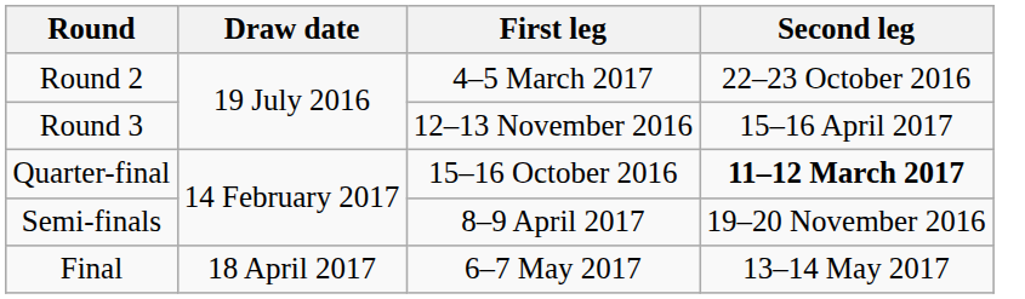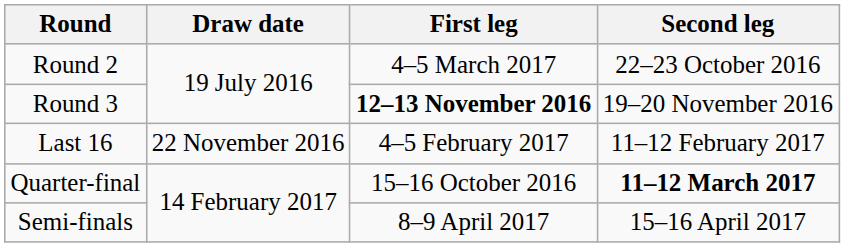Round 3 | First leg: normal -> bold
Round 3 | Second leg: 15–16 April 2017 -> 19–20 November 2016
+ row: Last 16 | 22 November 2016 | 4–5 February 2017 | 11–12 February 2017
Semi-finals | Second leg: 19–20 November 2016 -> 15–16 April 2017
- row: Final | 18 April 2017 | 6–7 May 2017 | 13–14 May 2017
